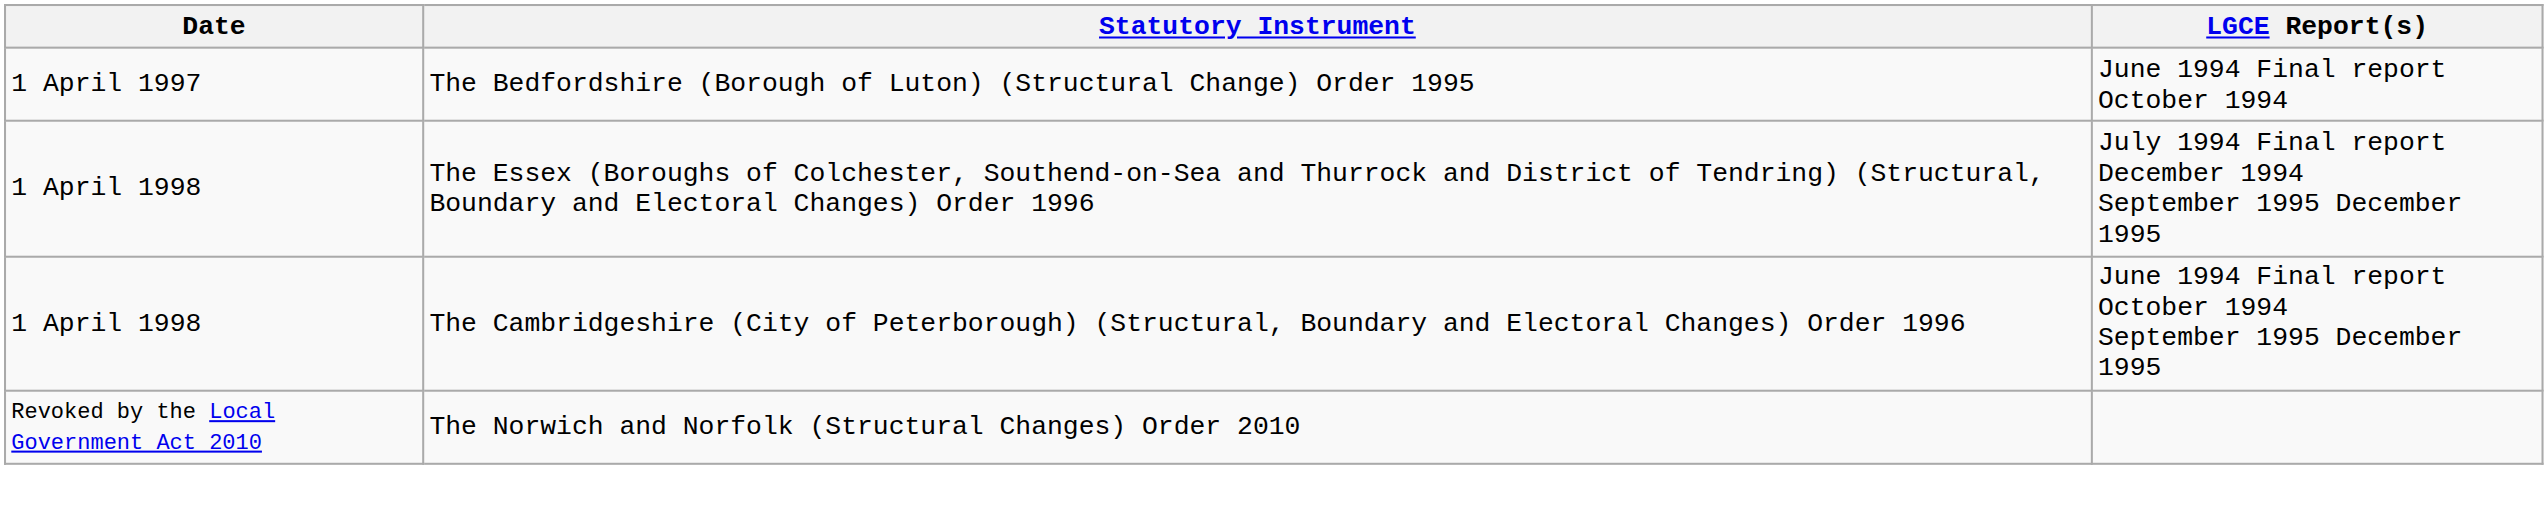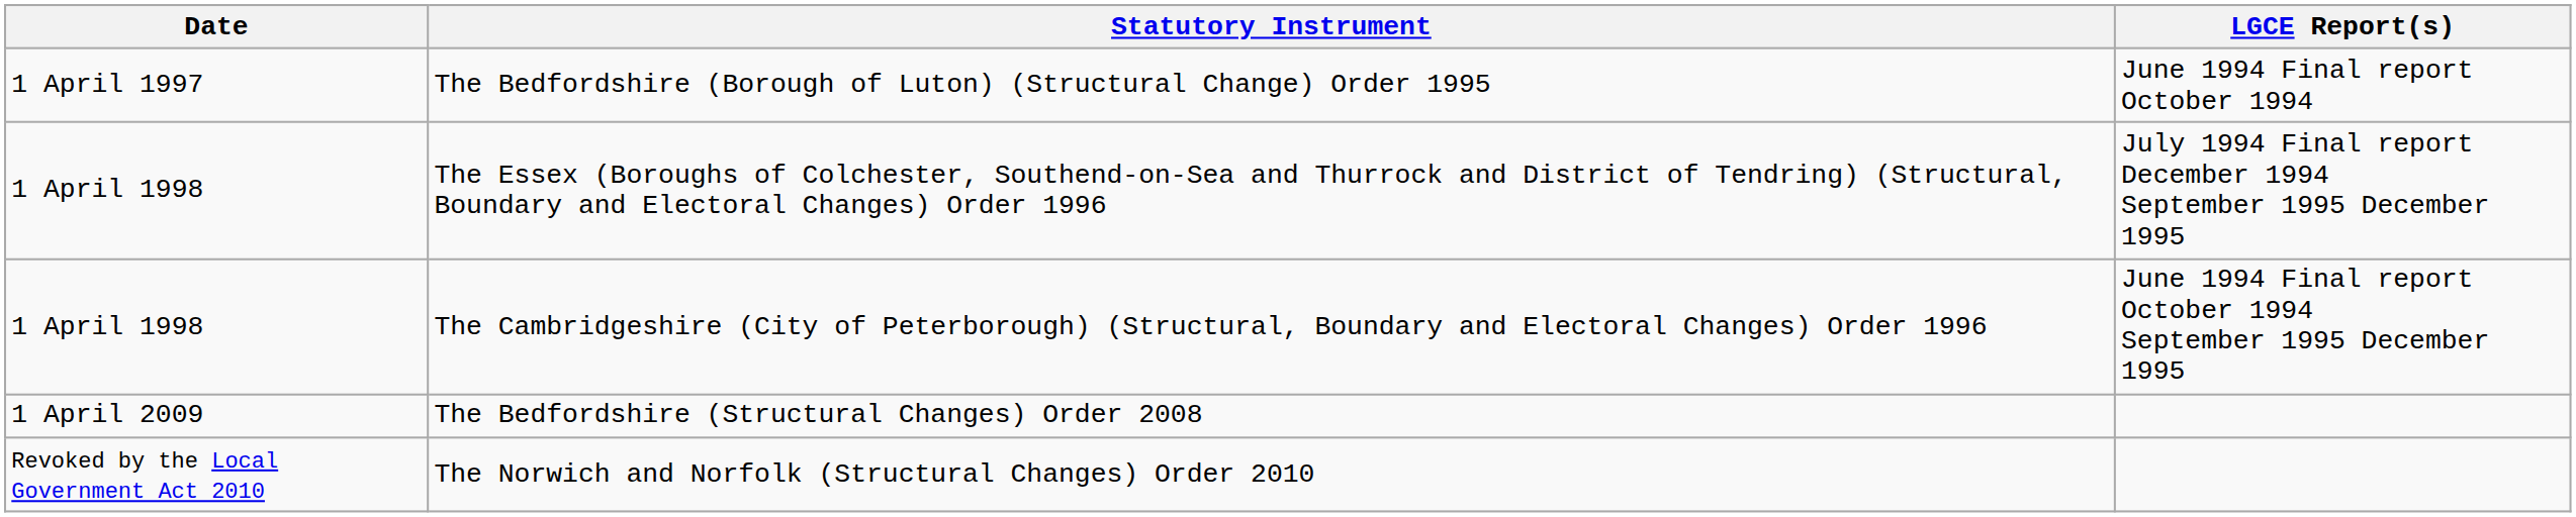+ row: 1 April 2009 | The Bedfordshire (Structural Changes) Order 2008
